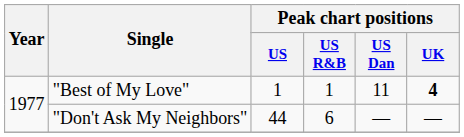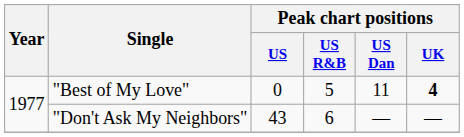"Best of My Love" | Peak chart positions / US: 1 -> 0
"Best of My Love" | Peak chart positions / US R&B: 1 -> 5
"Don't Ask My Neighbors" | Peak chart positions / US: 44 -> 43
